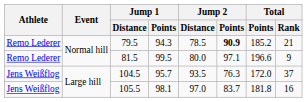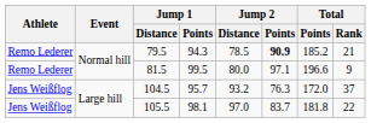104.5 | Jump 2 / Distance: 93.5 -> 93.2
105.5 | Total / Rank: 16 -> 22
